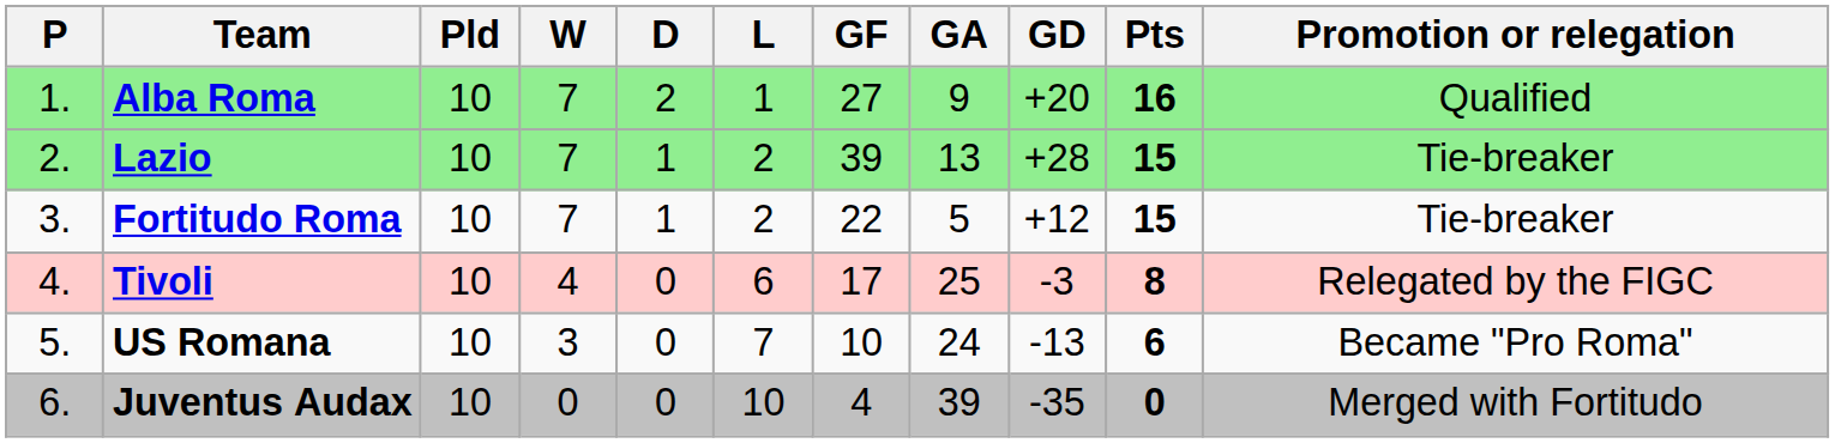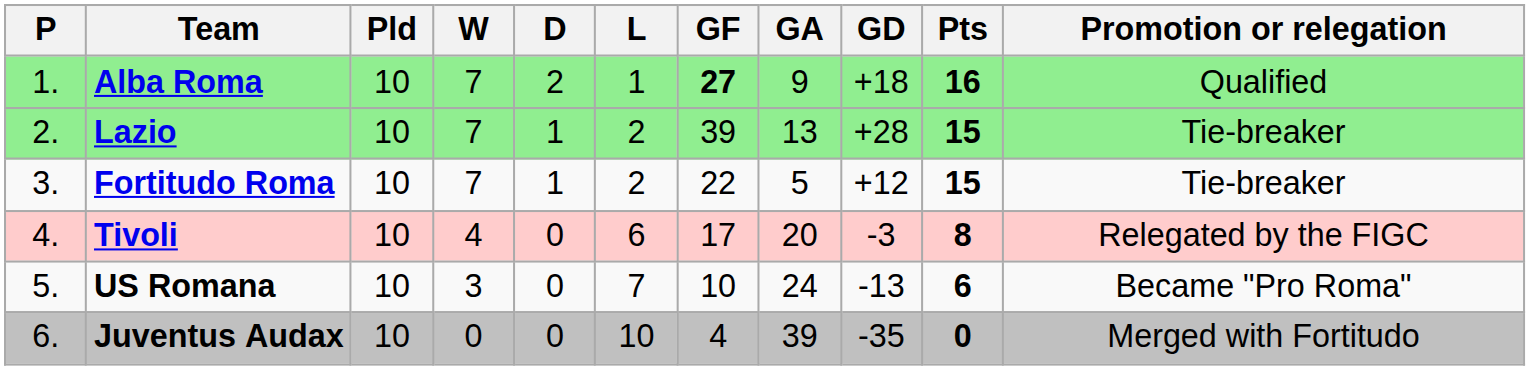Alba Roma | GF: normal -> bold
Alba Roma | GD: +20 -> +18
Tivoli | GA: 25 -> 20
